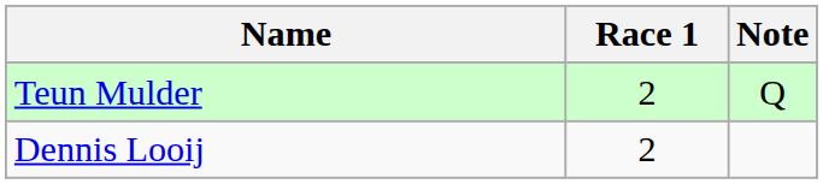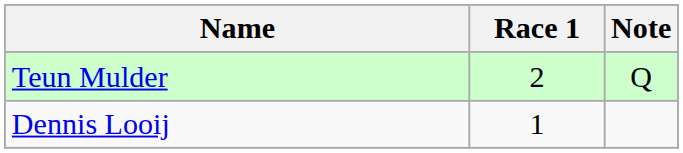Dennis Looij | Race 1: 2 -> 1
